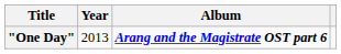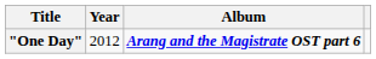"One Day" | Year: 2013 -> 2012
